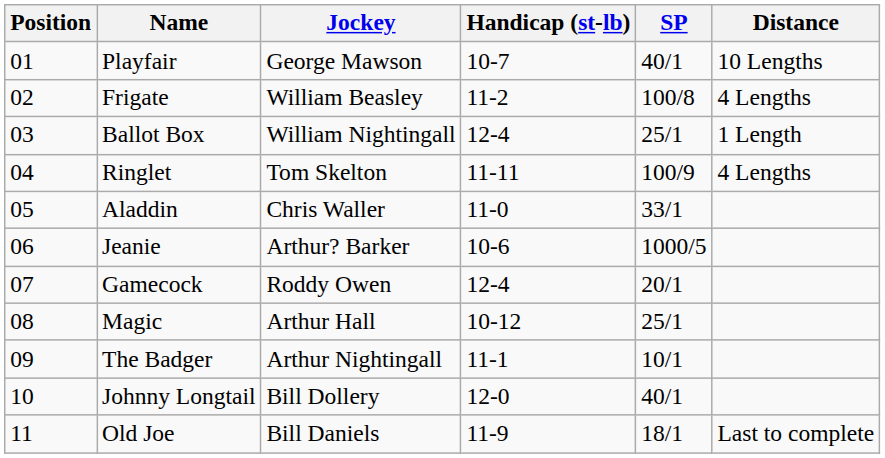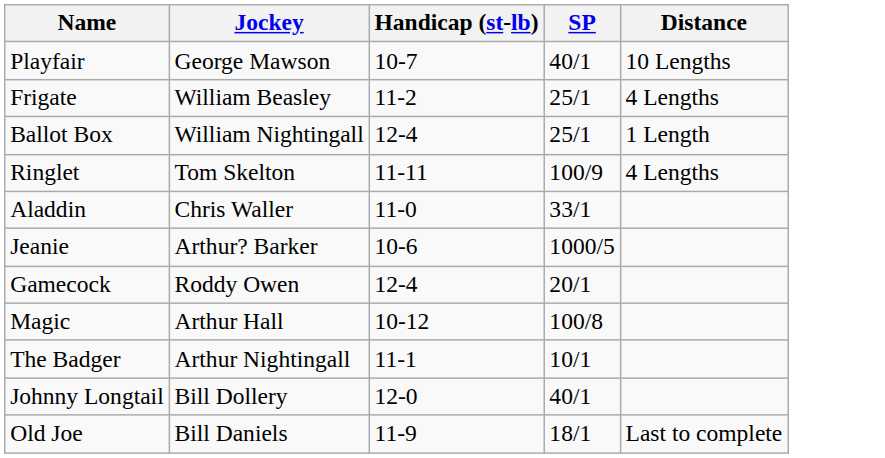- column: Position | 01 | 02 | 03 | 04 | 05 | 06 | 07 | 08 | 09 | 10 | 11
Frigate | SP: 100/8 -> 25/1
Magic | SP: 25/1 -> 100/8
